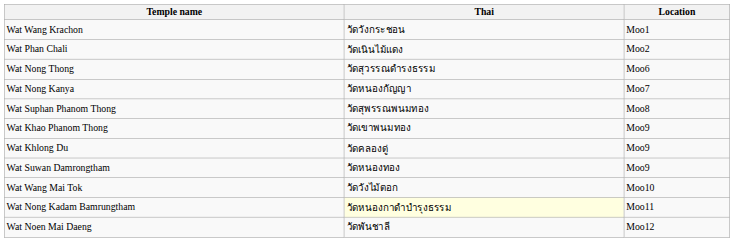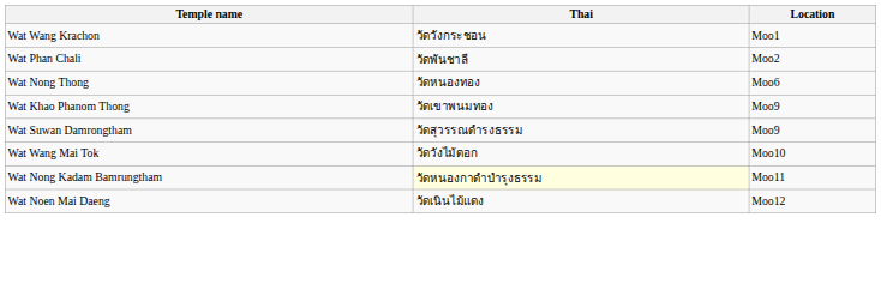Wat Phan Chali | Thai: วัดเนินไม้แดง -> วัดพันชาลี
Wat Nong Thong | Thai: วัดสุวรรณดำรงธรรม -> วัดหนองทอง
- row: Wat Nong Kanya | วัดหนองกัญญา | Moo7
- row: Wat Suphan Phanom Thong | วัดสุพรรณพนมทอง | Moo8
- row: Wat Khlong Du | วัดคลองดู่ | Moo9
Wat Suwan Damrongtham | Thai: วัดหนองทอง -> วัดสุวรรณดำรงธรรม
Wat Noen Mai Daeng | Thai: วัดพันชาลี -> วัดเนินไม้แดง
